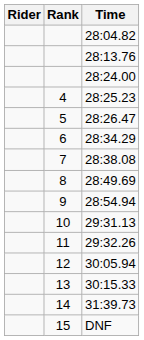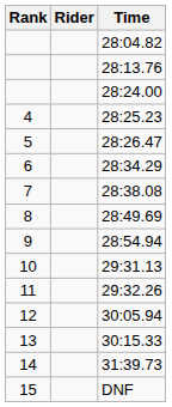columns swapped: Rank <-> Rider
